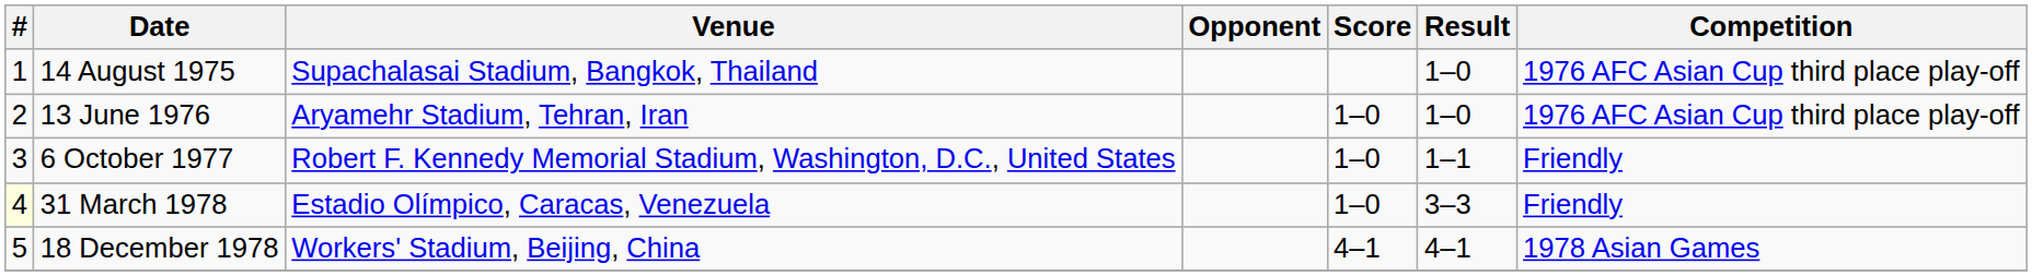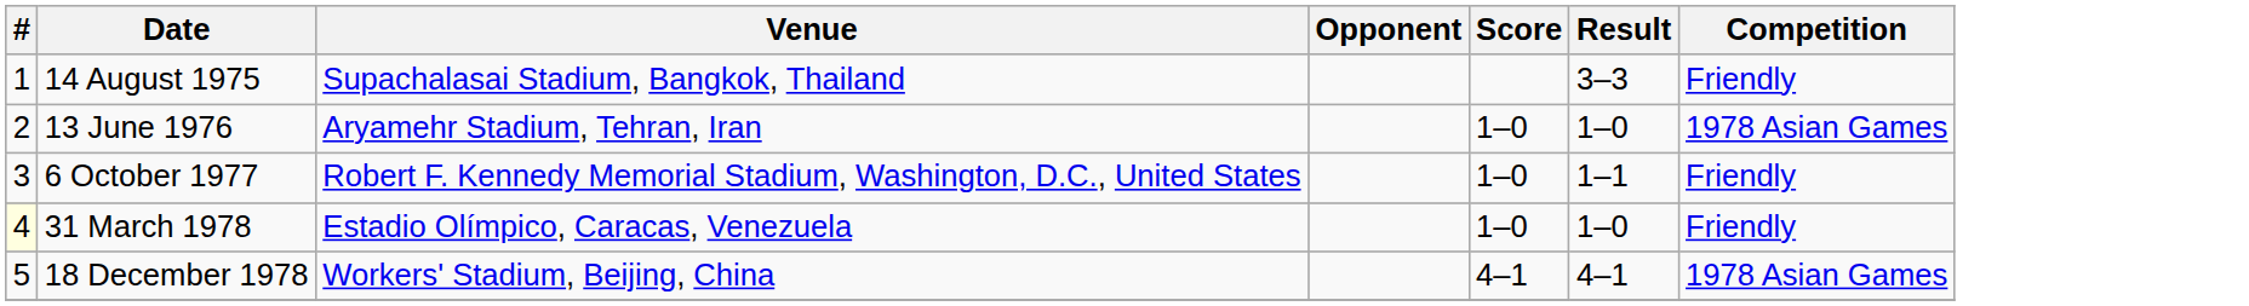14 August 1975 | Result: 1–0 -> 3–3
14 August 1975 | Competition: 1976 AFC Asian Cup third place play-off -> Friendly
13 June 1976 | Competition: 1976 AFC Asian Cup third place play-off -> 1978 Asian Games
31 March 1978 | Result: 3–3 -> 1–0
